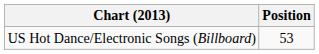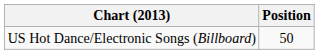US Hot Dance/Electronic Songs (Billboard) | Position: 53 -> 50
